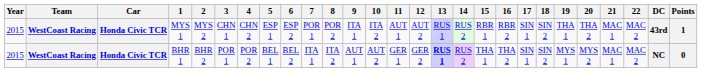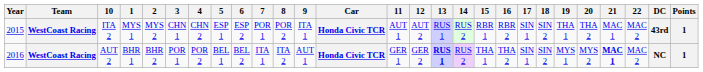columns swapped: Car <-> 10
BHR 1 | Year: 2015 -> 2016
BHR 1 | 21: normal -> bold
BHR 1 | Points: 0 -> 1
